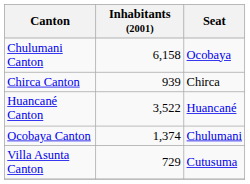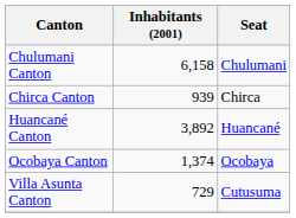Chulumani Canton | Seat: Ocobaya -> Chulumani
Huancané Canton | Inhabitants (2001): 3,522 -> 3,892
Ocobaya Canton | Seat: Chulumani -> Ocobaya
